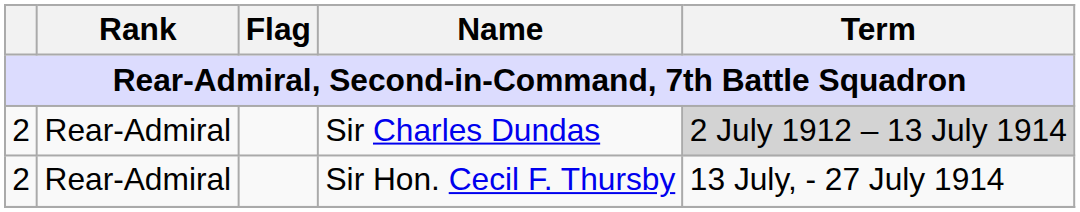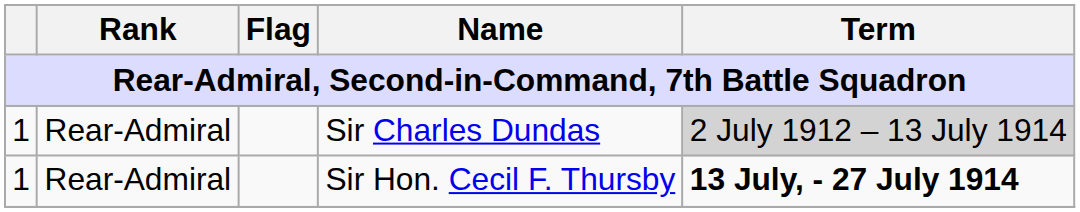Sir Charles Dundas | column 1: 2 -> 1
Sir Hon. Cecil F. Thursby | column 1: 2 -> 1
Sir Hon. Cecil F. Thursby | Term: normal -> bold
